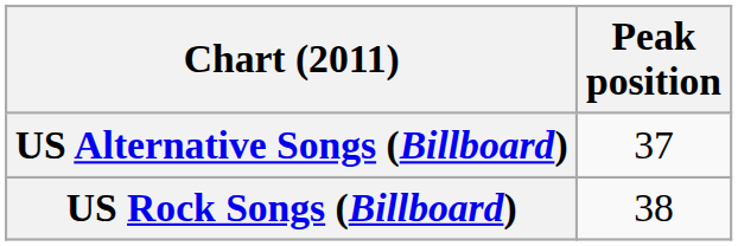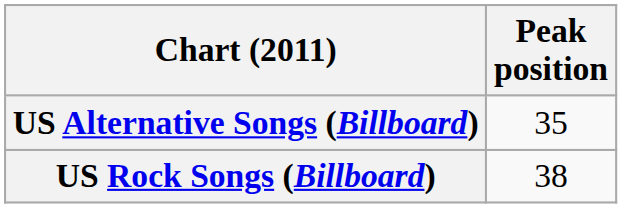US Alternative Songs (Billboard) | Peak position: 37 -> 35
